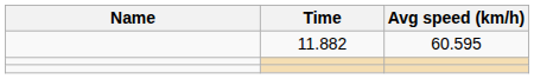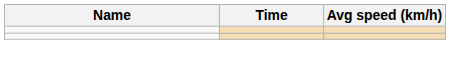- row: 11.882 | 60.595
